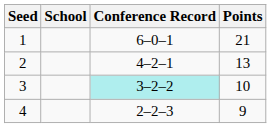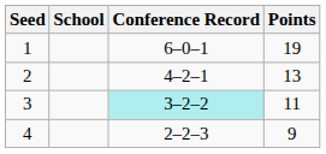1 | Points: 21 -> 19
3 | Points: 10 -> 11
